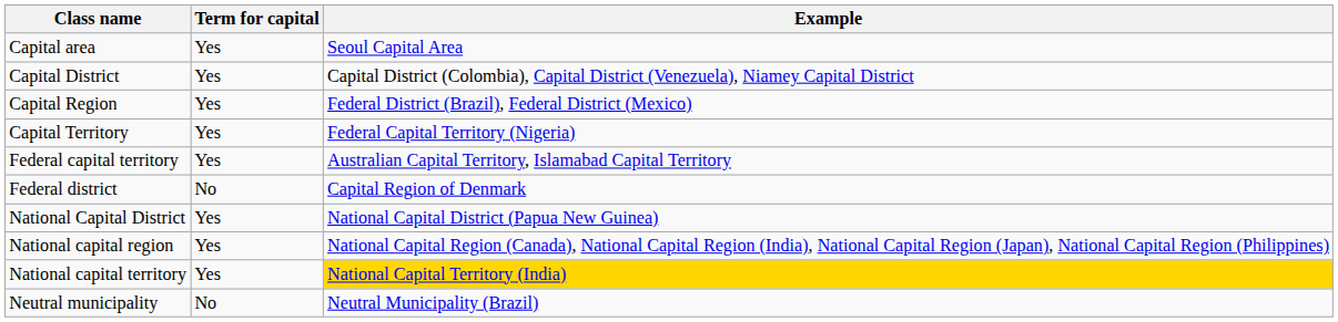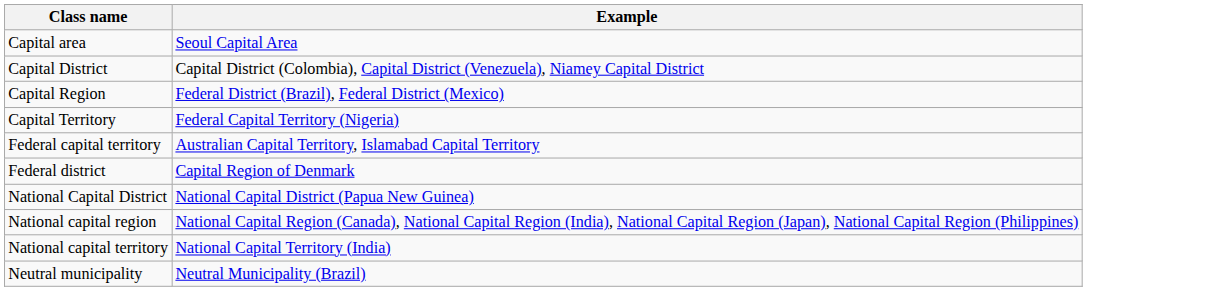- column: Term for capital | Yes | Yes | Yes | Yes | Yes | No | Yes | Yes | Yes | No
National capital territory | Example: gold background -> no background
